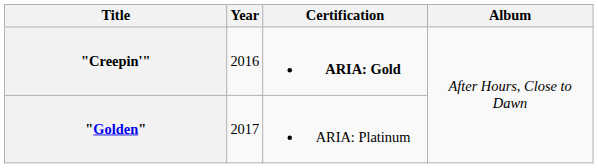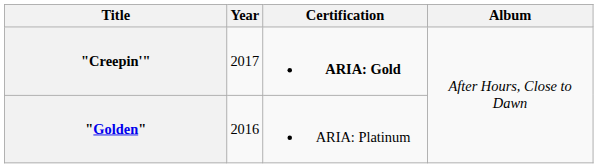"Creepin'" | Year: 2016 -> 2017
"Golden" | Year: 2017 -> 2016
